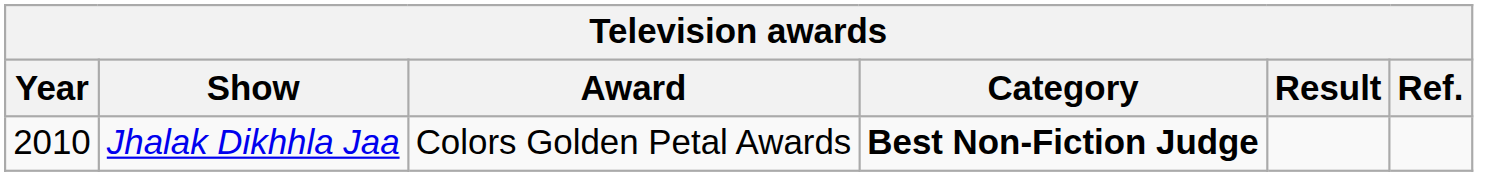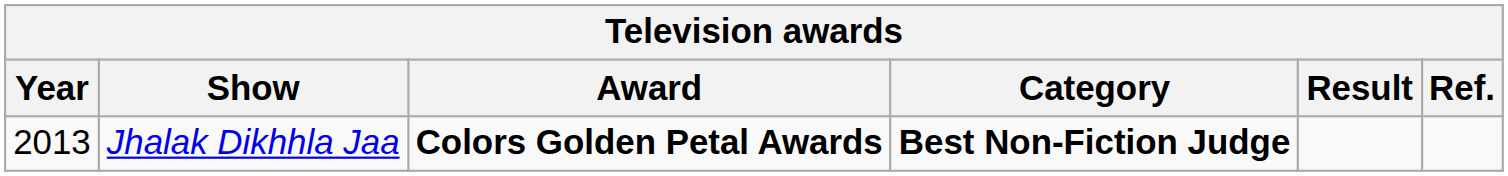Jhalak Dikhhla Jaa | Year: 2010 -> 2013
Jhalak Dikhhla Jaa | Award: normal -> bold
